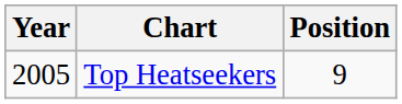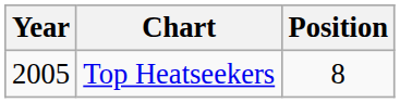Top Heatseekers | Position: 9 -> 8
